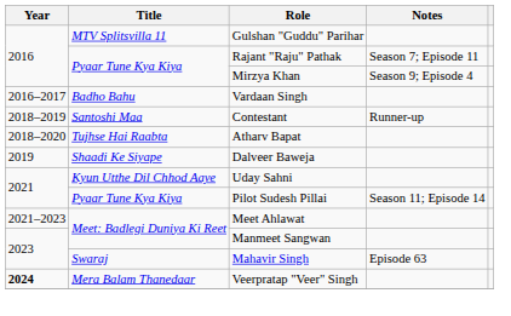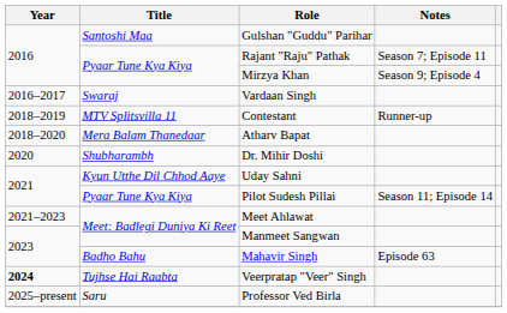Gulshan "Guddu" Parihar | Title: MTV Splitsvilla 11 -> Santoshi Maa
Vardaan Singh | Title: Badho Bahu -> Swaraj
Contestant | Title: Santoshi Maa -> MTV Splitsvilla 11
Atharv Bapat | Title: Tujhse Hai Raabta -> Mera Balam Thanedaar
- row: 2019 | Shaadi Ke Siyape | Dalveer Baweja
+ row: 2020 | Shubharambh | Dr. Mihir Doshi
Mahavir Singh | Title: Swaraj -> Badho Bahu
Veerpratap "Veer" Singh | Title: Mera Balam Thanedaar -> Tujhse Hai Raabta
+ row: 2025–present | Saru | Professor Ved Birla
